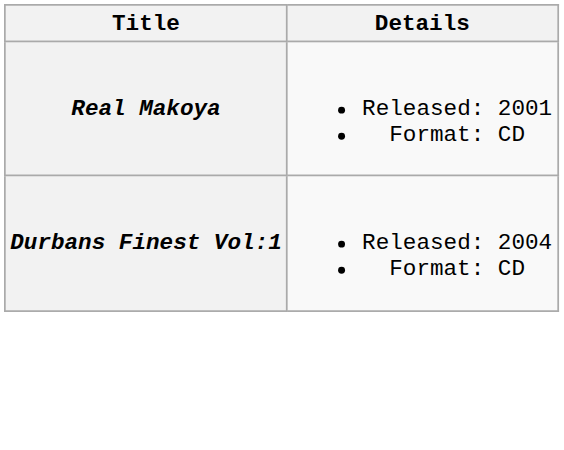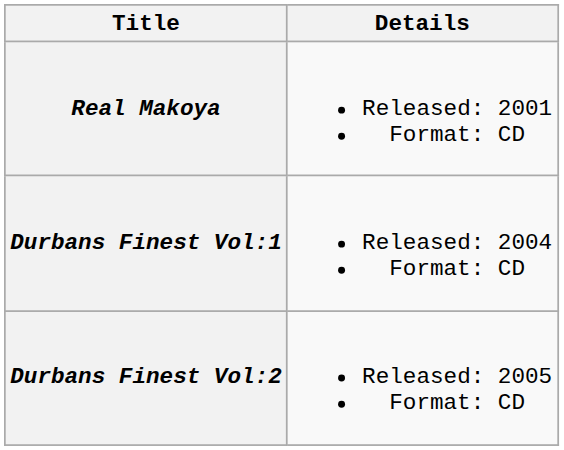+ row: Durbans Finest Vol:2 | Released: 2005 Format: CD
